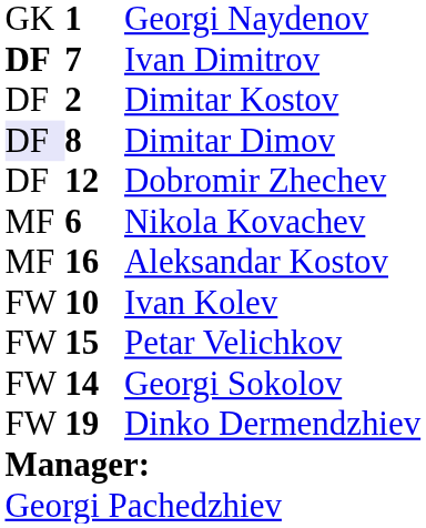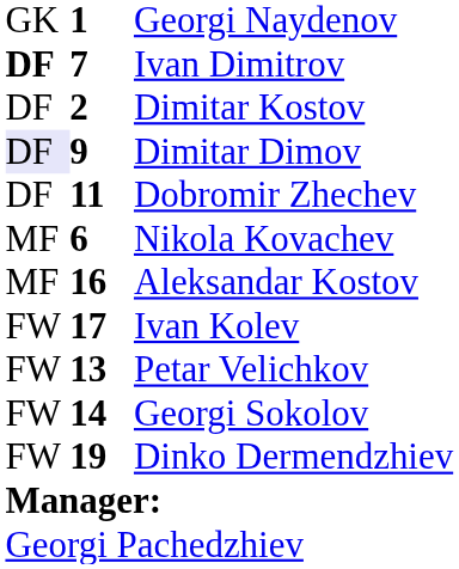Dimitar Dimov | column 2: 8 -> 9
Dobromir Zhechev | column 2: 12 -> 11
Ivan Kolev | column 2: 10 -> 17
Petar Velichkov | column 2: 15 -> 13
